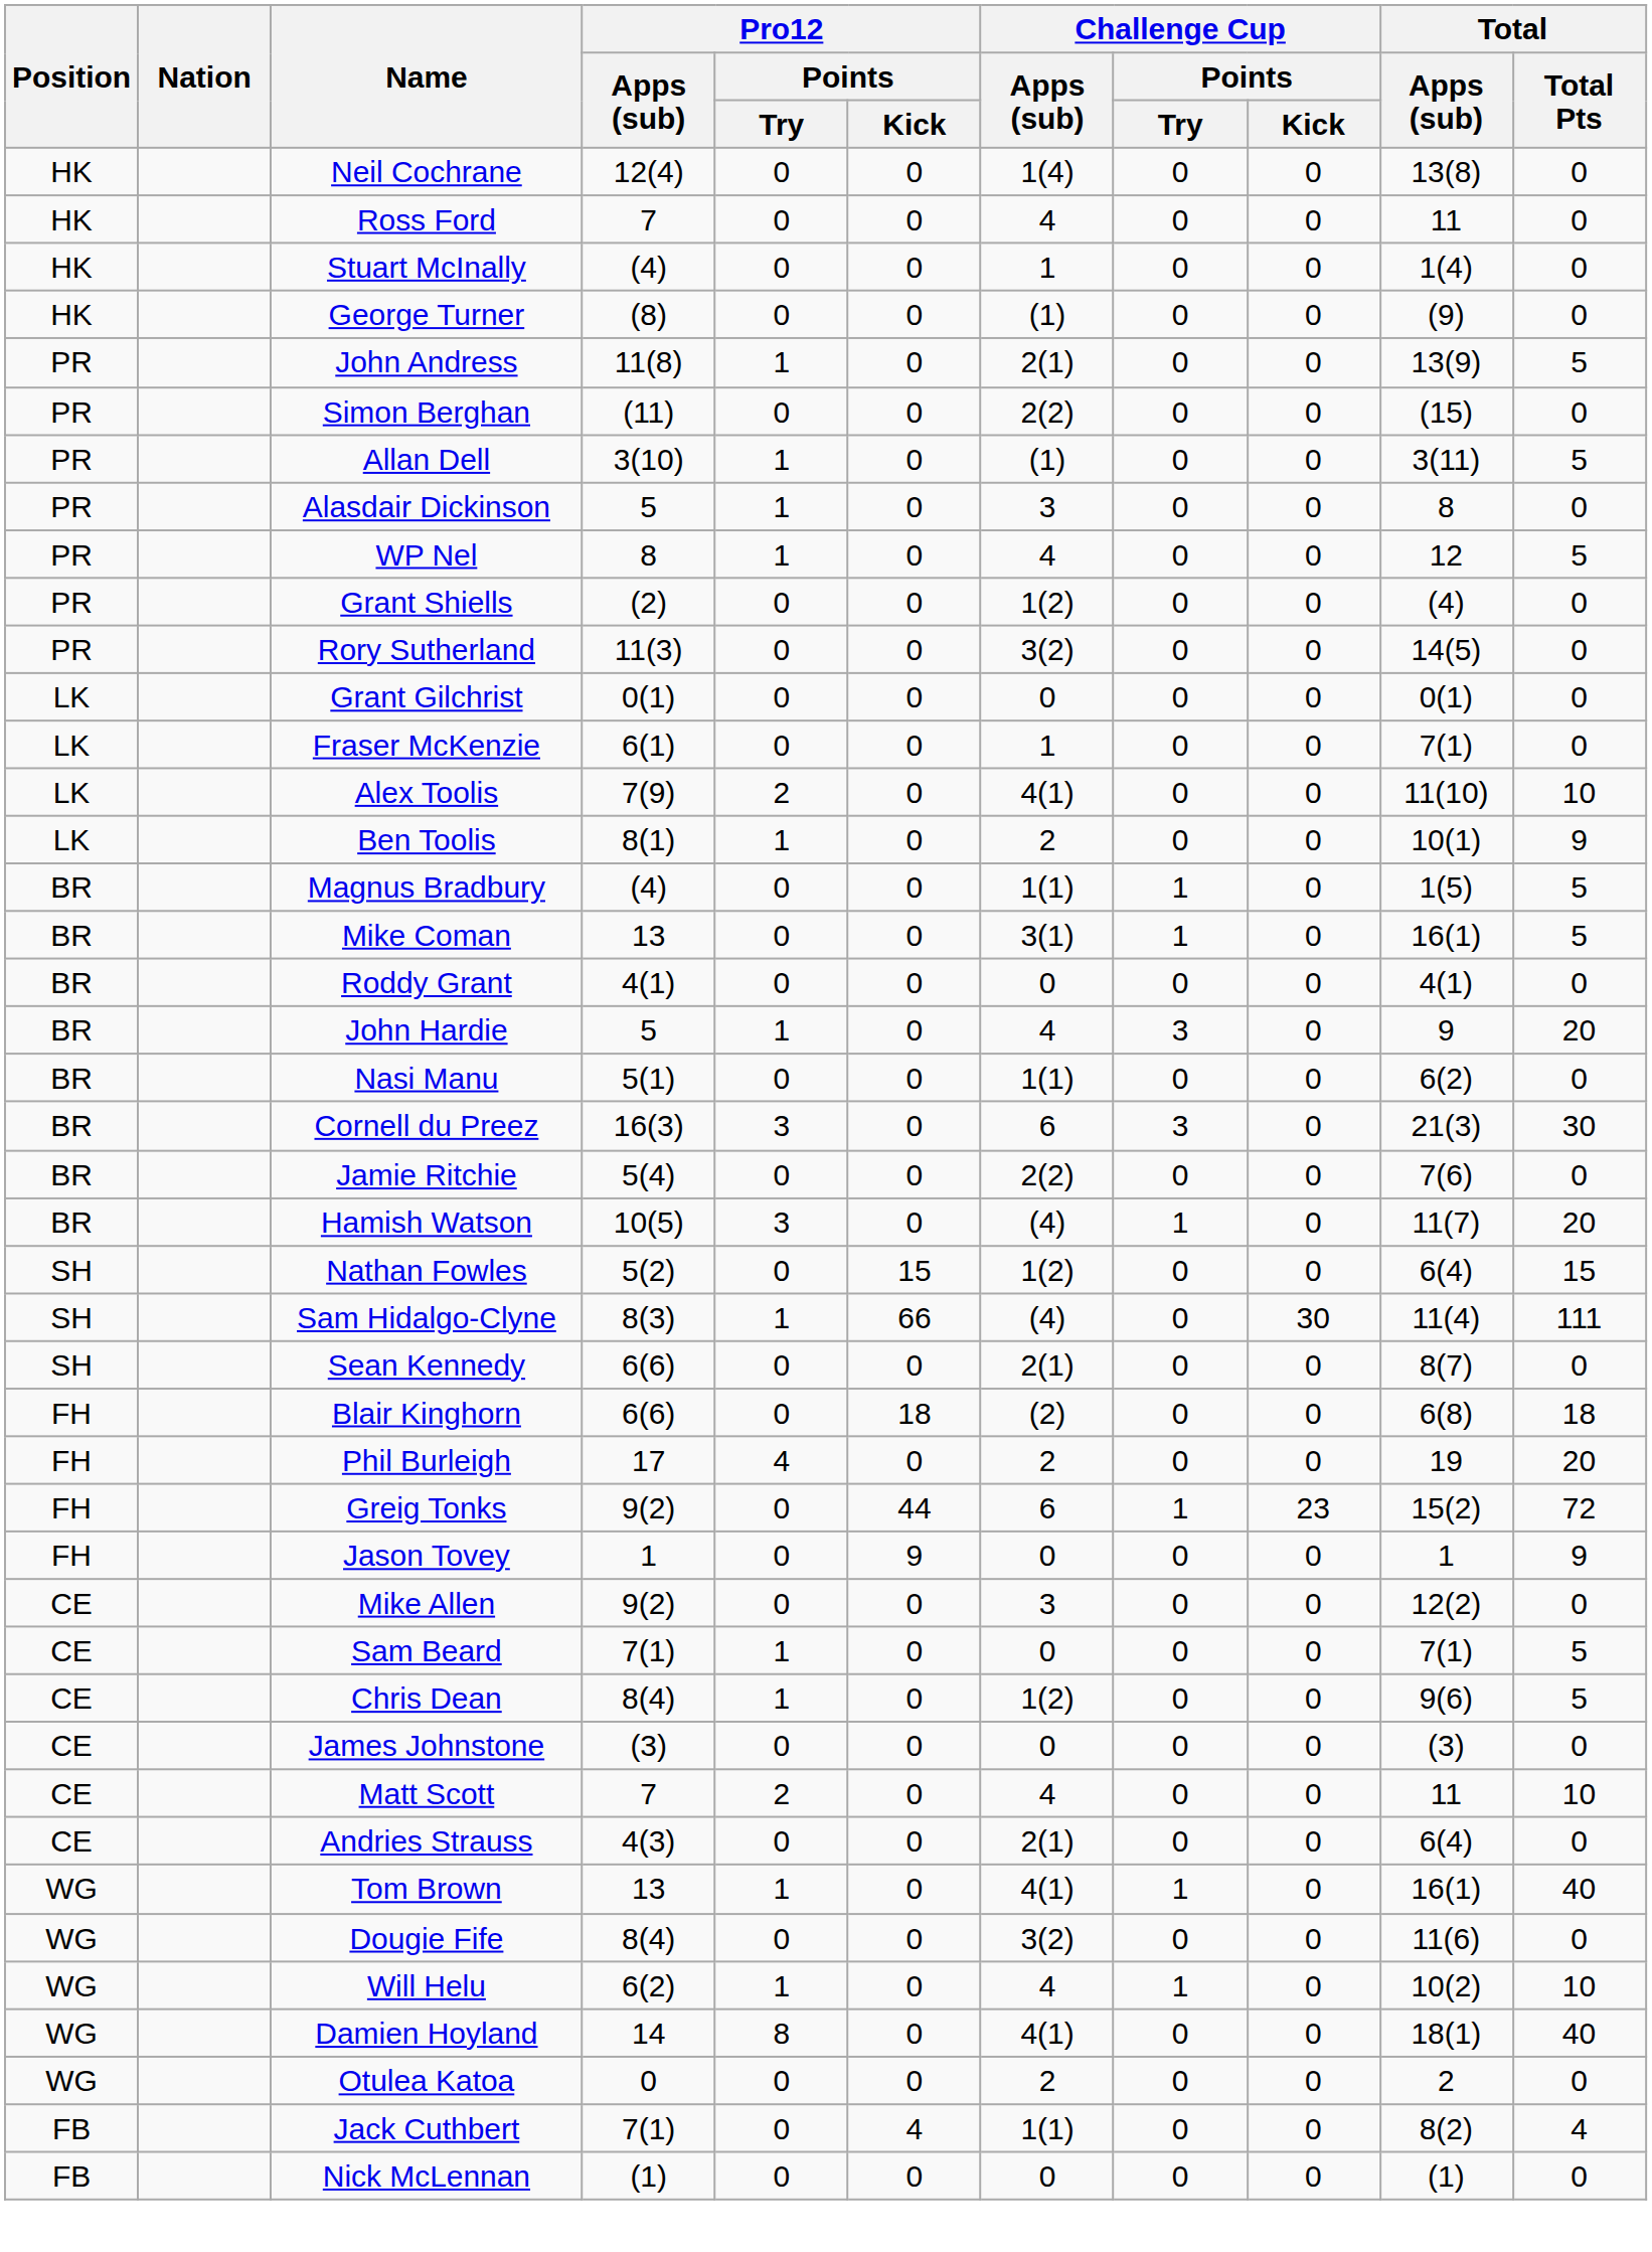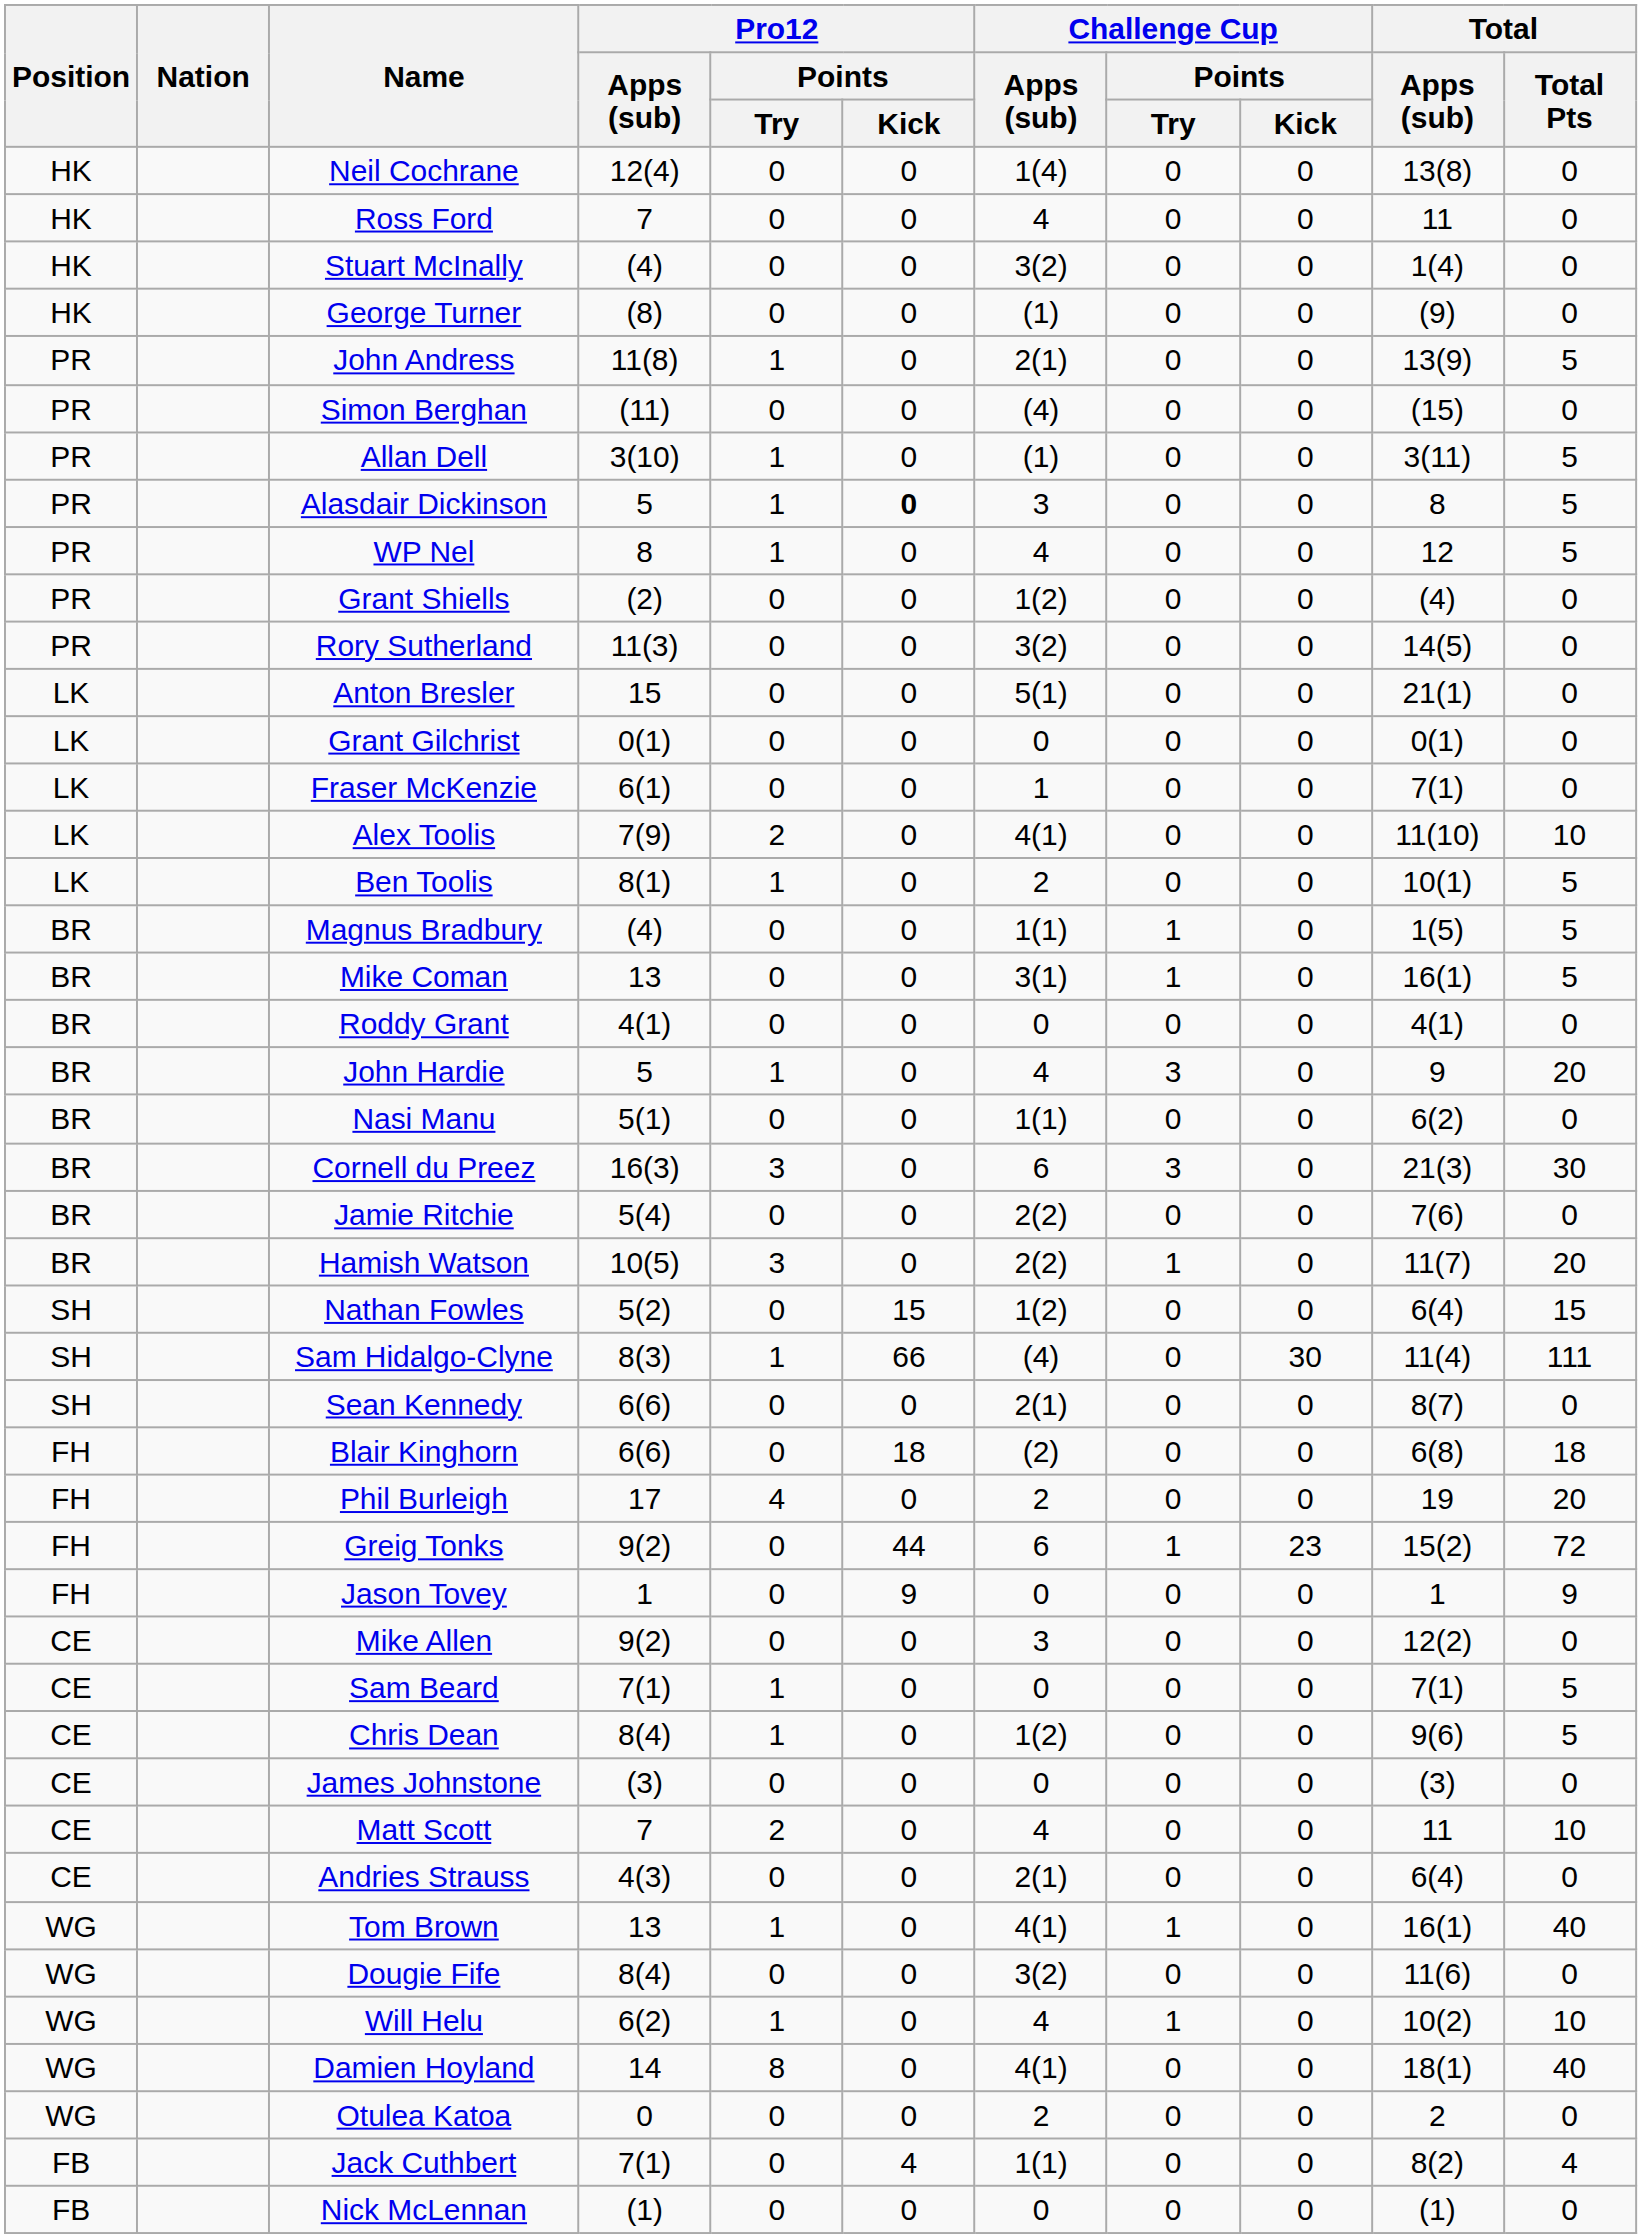Stuart McInally | Challenge Cup / Apps (sub): 1 -> 3(2)
Simon Berghan | Challenge Cup / Apps (sub): 2(2) -> (4)
Alasdair Dickinson | Pro12 / Points / Kick: normal -> bold
Alasdair Dickinson | Total / Total Pts: 0 -> 5
+ row: LK | Anton Bresler | 15 | 0 | 0 | 5(1) | 0 | 0 | 21(1) | 0
Ben Toolis | Total / Total Pts: 9 -> 5
Hamish Watson | Challenge Cup / Apps (sub): (4) -> 2(2)
